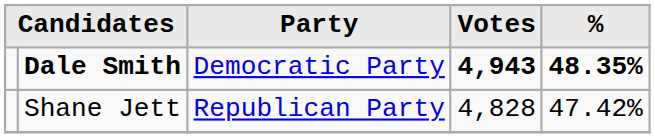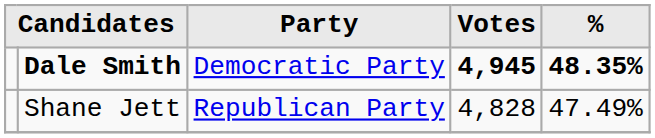Dale Smith | Votes: 4,943 -> 4,945
Shane Jett | %: 47.42% -> 47.49%
